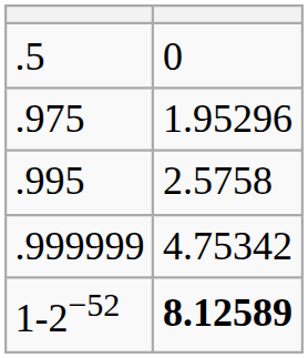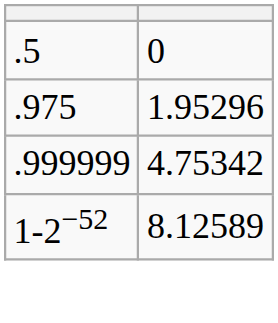- row: .995 | 2.5758
1-2−52 | column 2: bold -> normal
